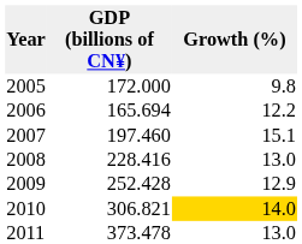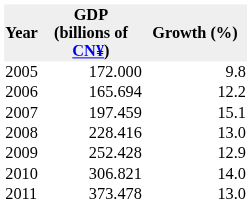2007 | GDP (billions of CN¥): 197.460 -> 197.459
2010 | Growth (%): gold background -> no background
